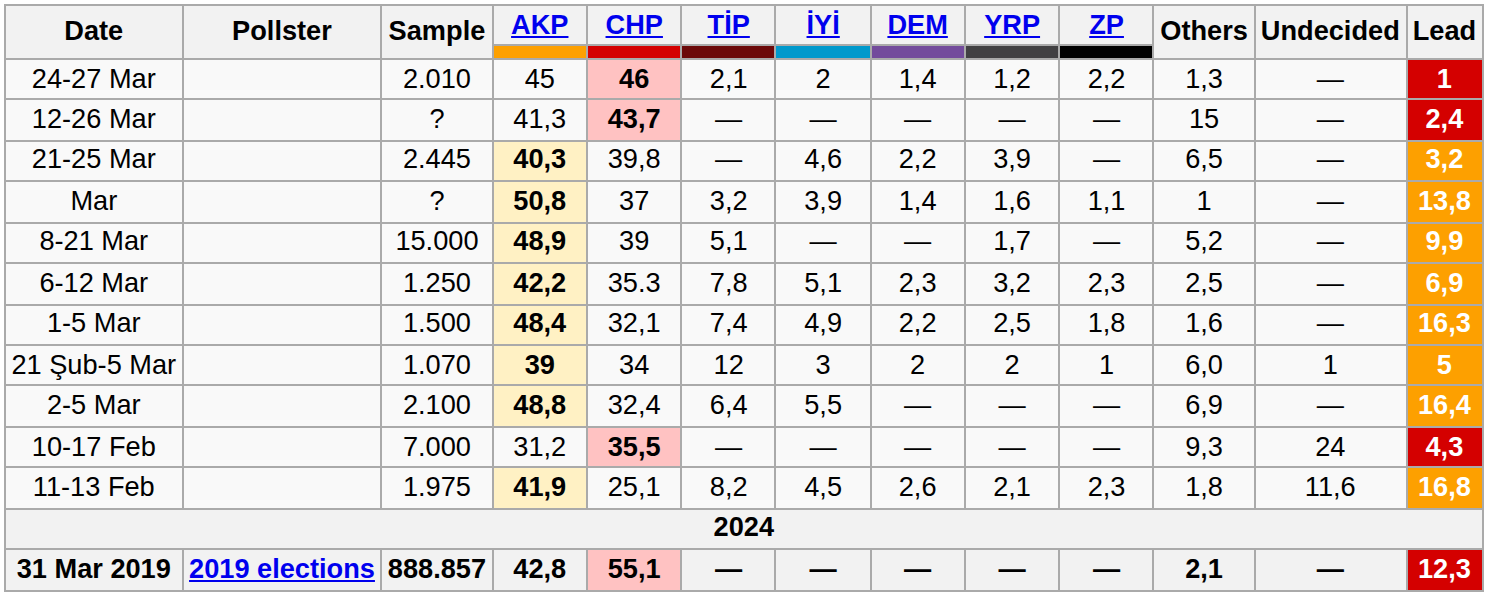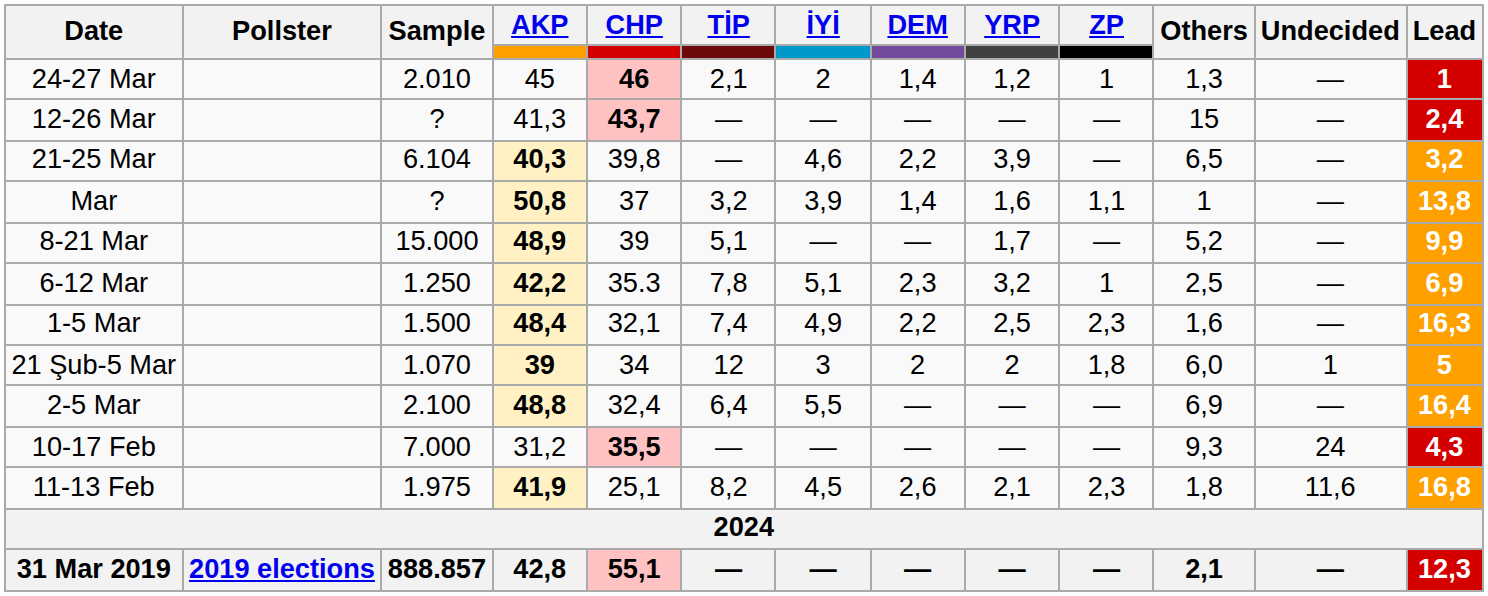24-27 Mar | ZP: 2,2 -> 1
21-25 Mar | Sample: 2.445 -> 6.104
6-12 Mar | ZP: 2,3 -> 1
1-5 Mar | ZP: 1,8 -> 2,3
21 Şub-5 Mar | ZP: 1 -> 1,8
